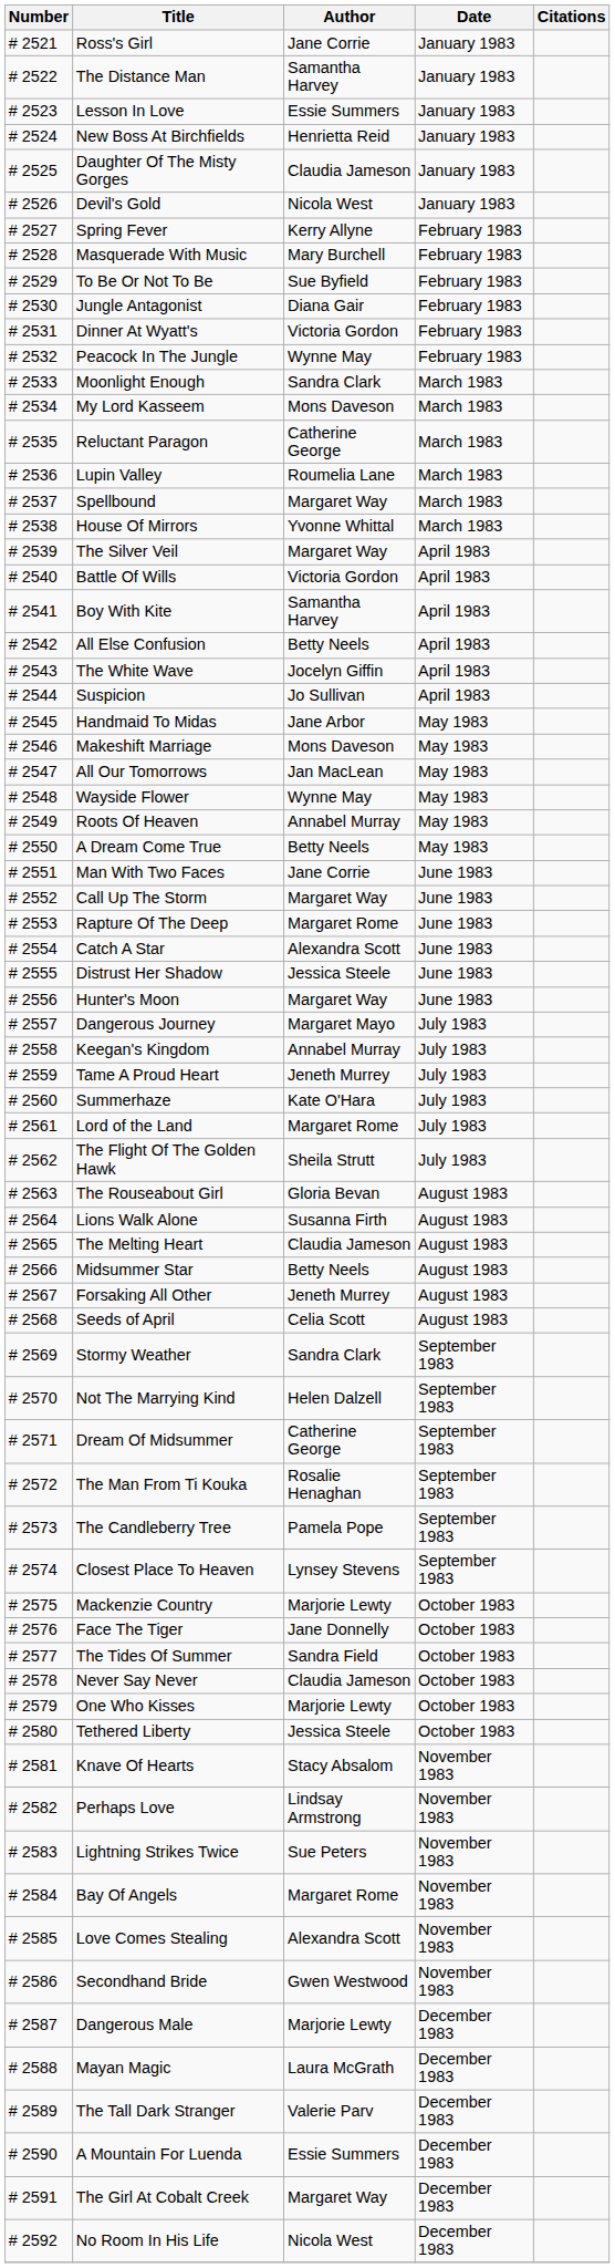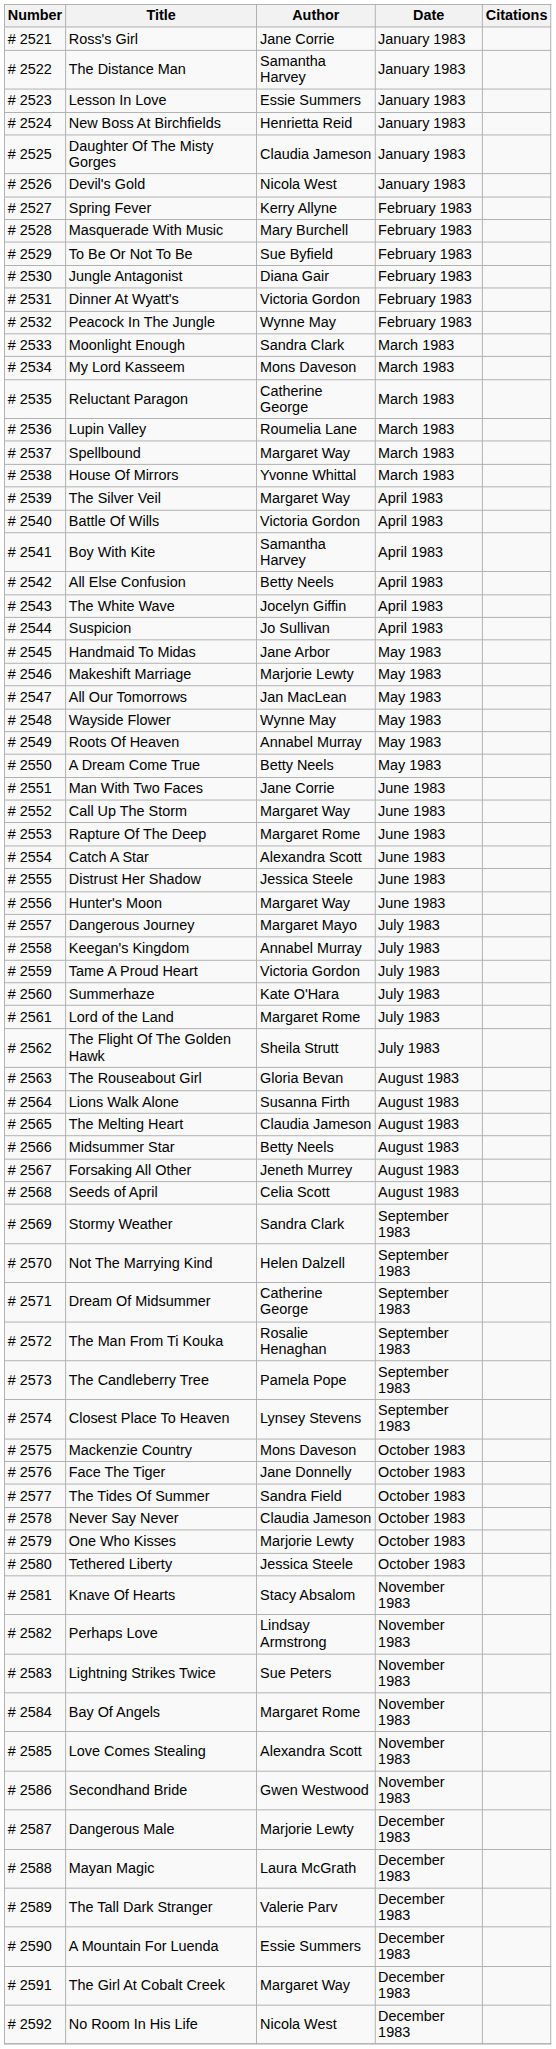Makeshift Marriage | Author: Mons Daveson -> Marjorie Lewty
Tame A Proud Heart | Author: Jeneth Murrey -> Victoria Gordon
Mackenzie Country | Author: Marjorie Lewty -> Mons Daveson
